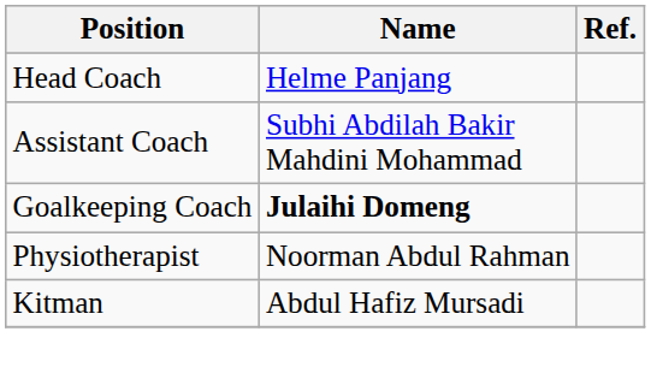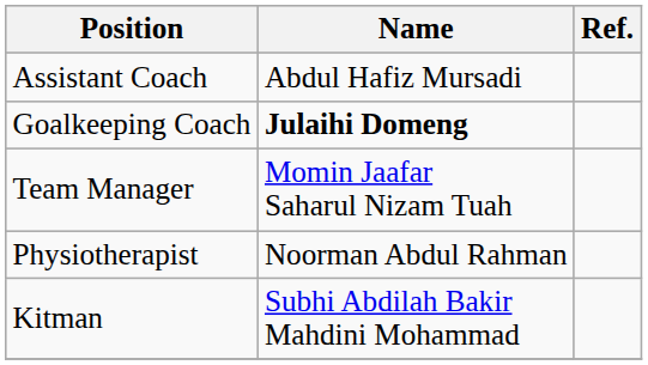- row: Head Coach | Helme Panjang
Assistant Coach | Name: Subhi Abdilah Bakir Mahdini Mohammad -> Abdul Hafiz Mursadi
+ row: Team Manager | Momin Jaafar Saharul Nizam Tuah
Kitman | Name: Abdul Hafiz Mursadi -> Subhi Abdilah Bakir Mahdini Mohammad
